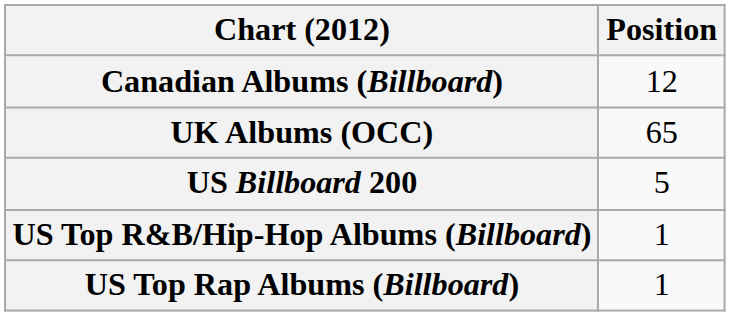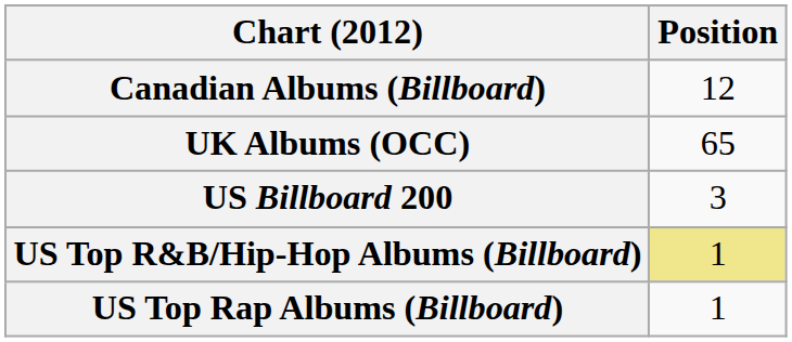US Billboard 200 | Position: 5 -> 3
US Top R&B/Hip-Hop Albums (Billboard) | Position: no background -> khaki background
